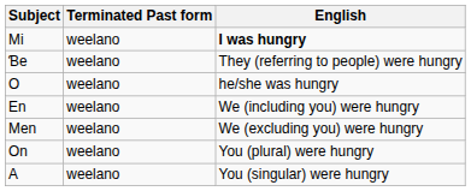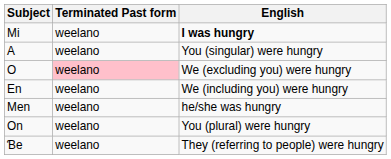rows swapped: A <-> Ɓe
O | Terminated Past form: no background -> pink background
O | English: he/she was hungry -> We (excluding you) were hungry
Men | English: We (excluding you) were hungry -> he/she was hungry
